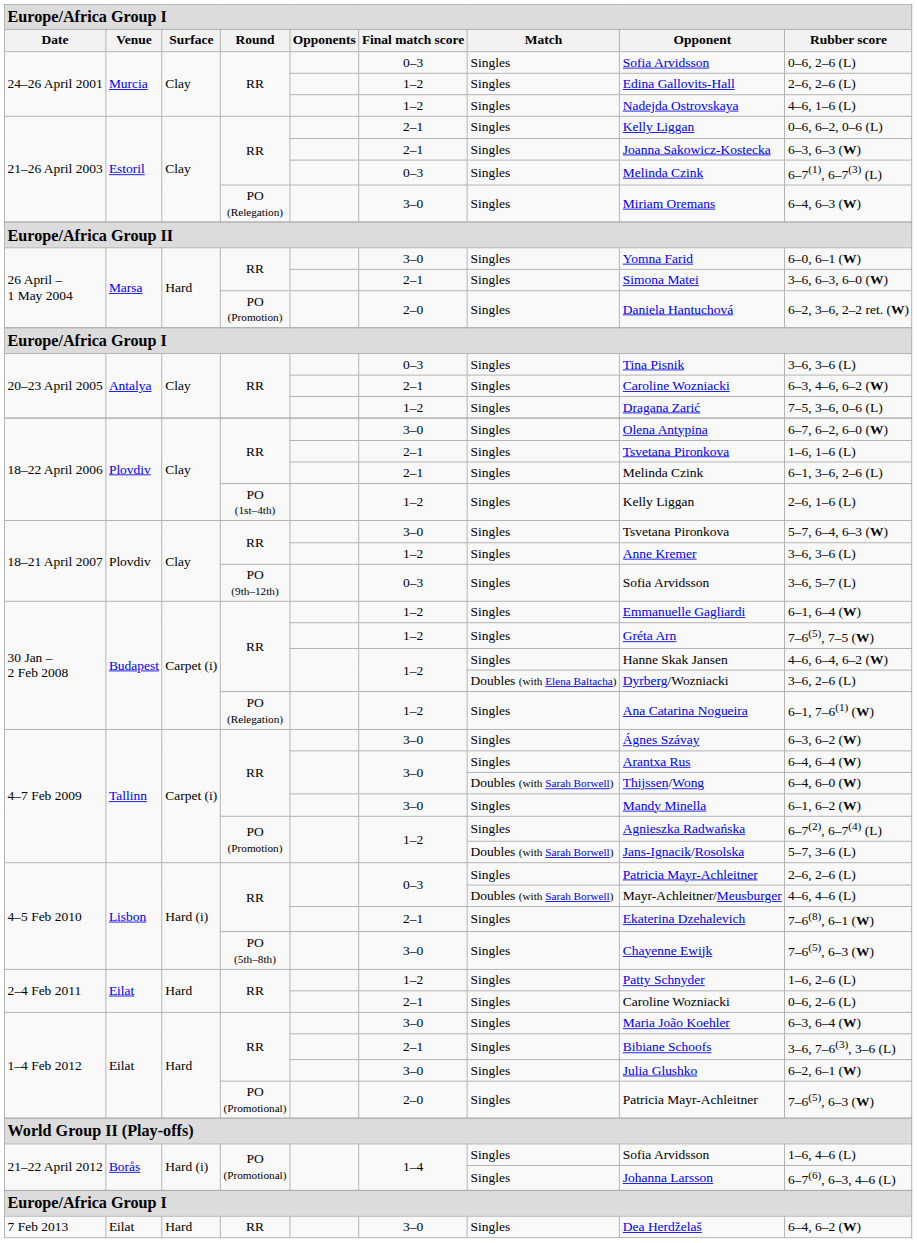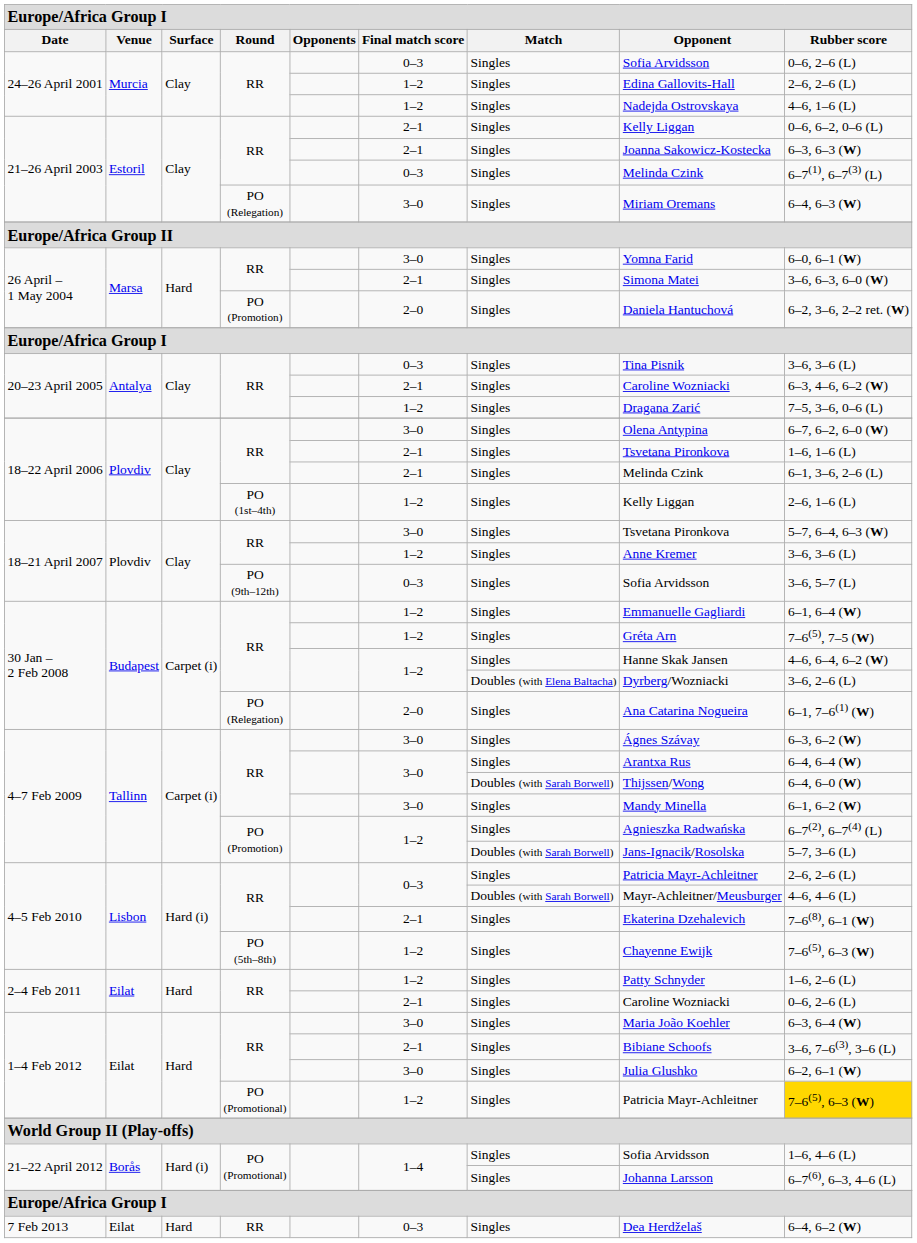30 Jan – 2 Feb 2008 / PO (Relegation) | column 6: 1–2 -> 2–0
4–5 Feb 2010 / PO (5th–8th) | column 6: 3–0 -> 1–2
1–4 Feb 2012 / PO (Promotional) | column 6: 2–0 -> 1–2
1–4 Feb 2012 / PO (Promotional) | column 9: no background -> gold background
7 Feb 2013 | column 6: 3–0 -> 0–3
